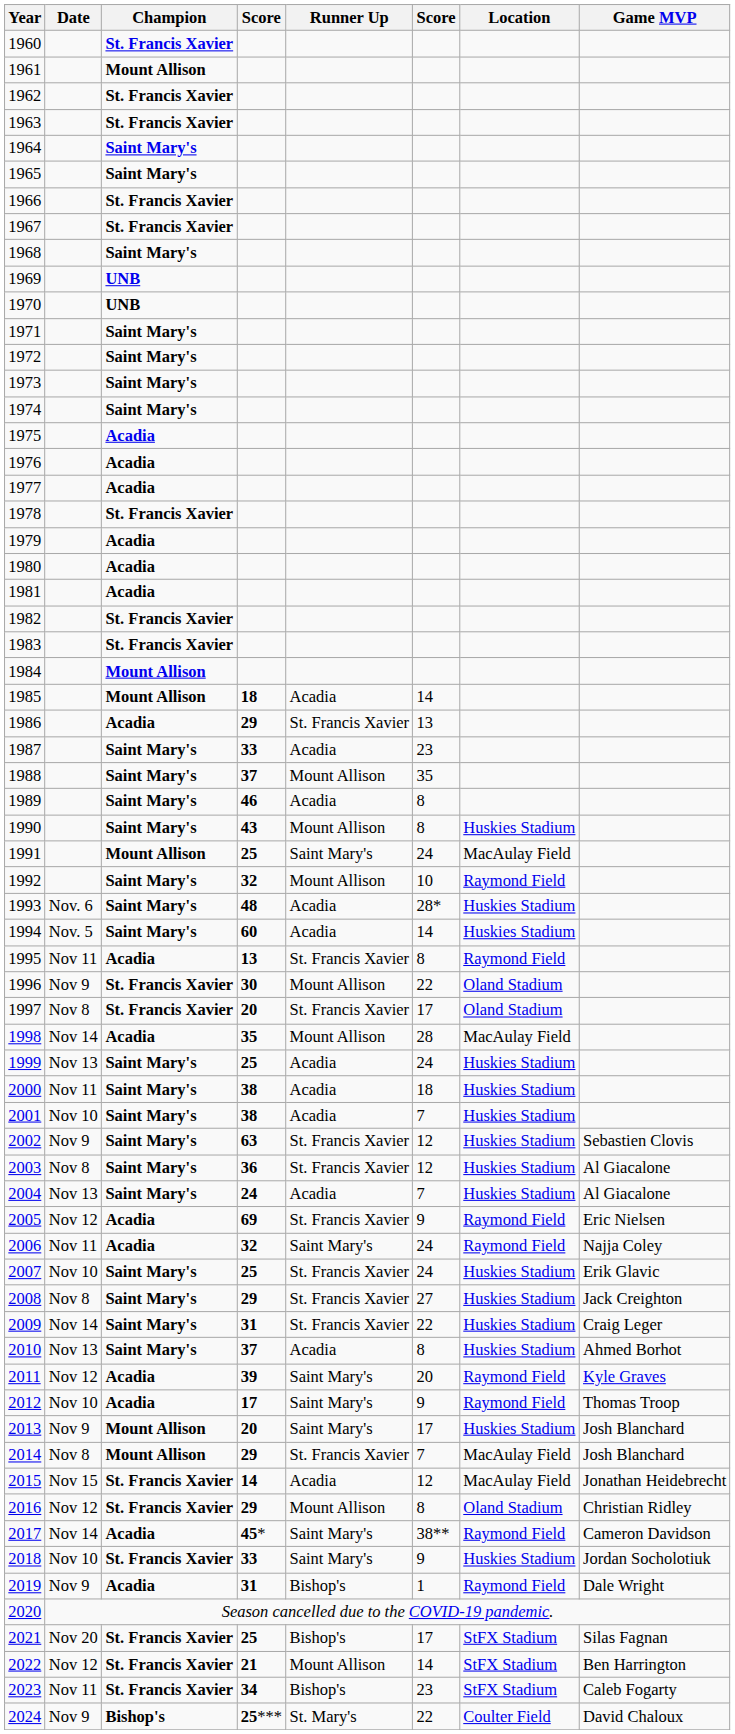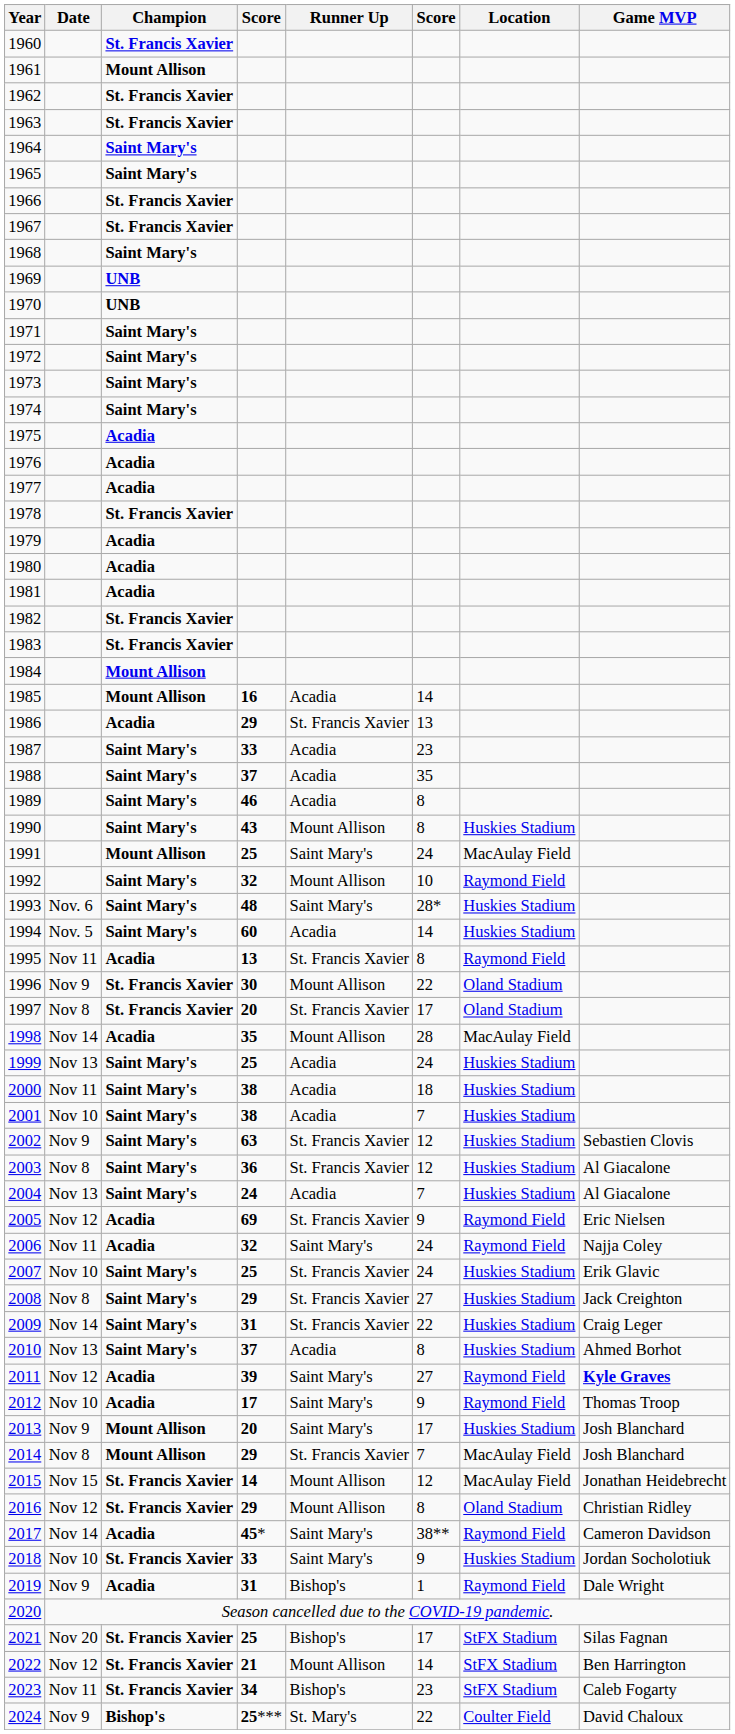1985 | column 4: 18 -> 16
1988 | Runner Up: Mount Allison -> Acadia
1993 | Runner Up: Acadia -> Saint Mary's
2011 | column 6: 20 -> 27
2011 | Game MVP: normal -> bold
2015 | Runner Up: Acadia -> Mount Allison
